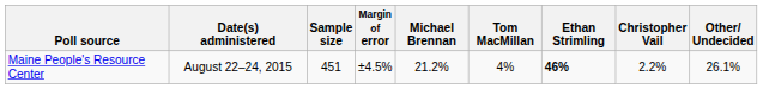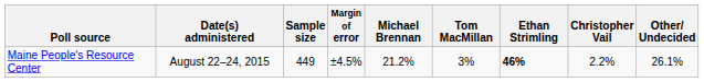Maine People's Resource Center | Sample size: 451 -> 449
Maine People's Resource Center | Tom MacMillan: 4% -> 3%
